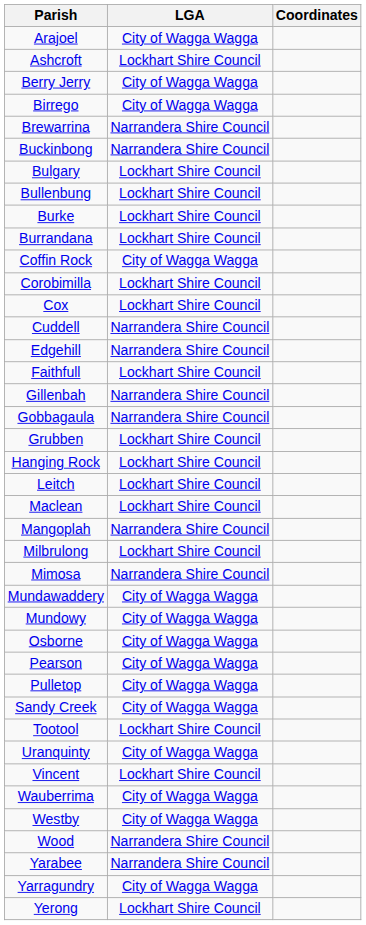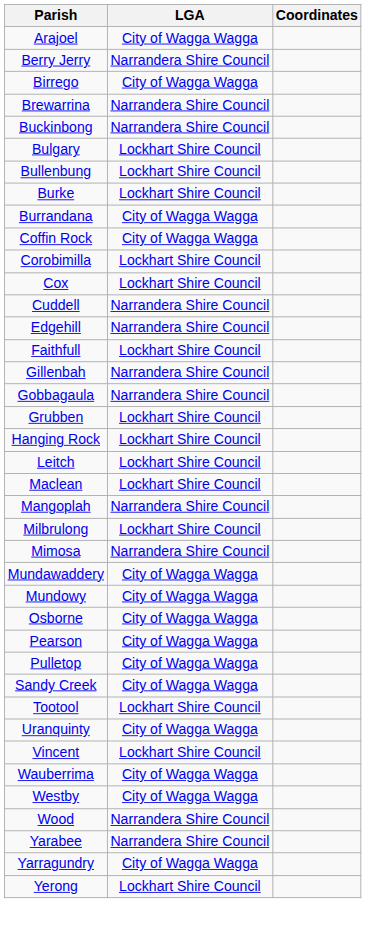- row: Ashcroft | Lockhart Shire Council
Berry Jerry | LGA: City of Wagga Wagga -> Narrandera Shire Council
Burrandana | LGA: Lockhart Shire Council -> City of Wagga Wagga
